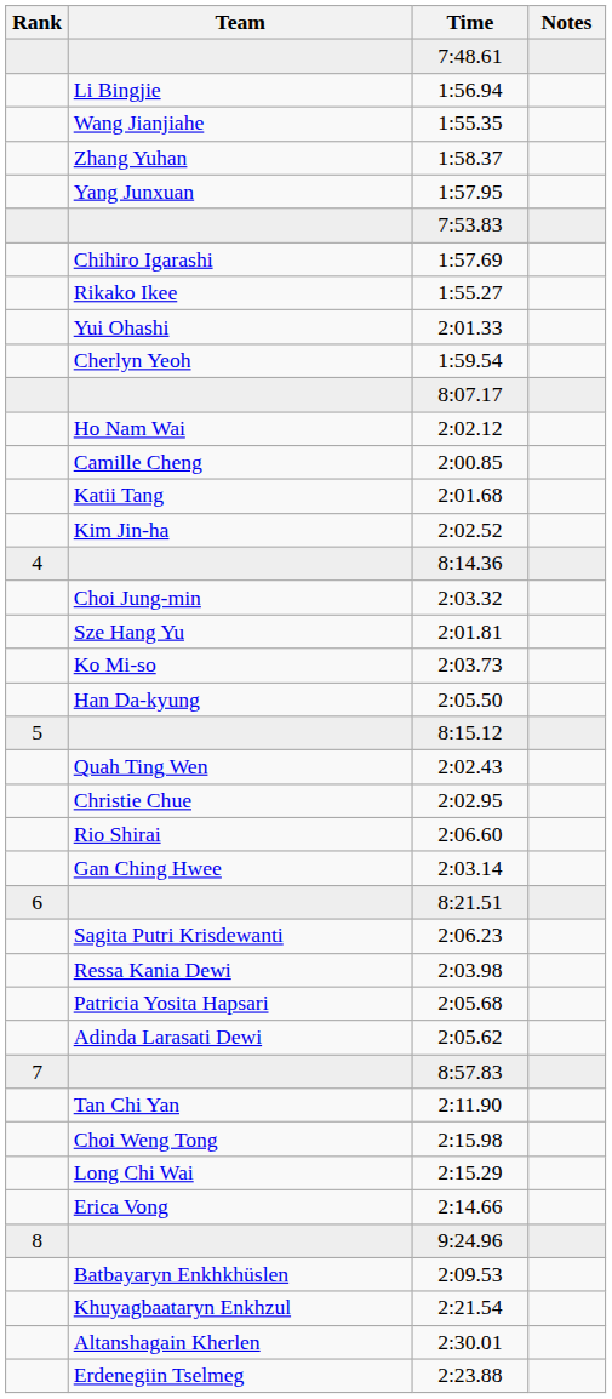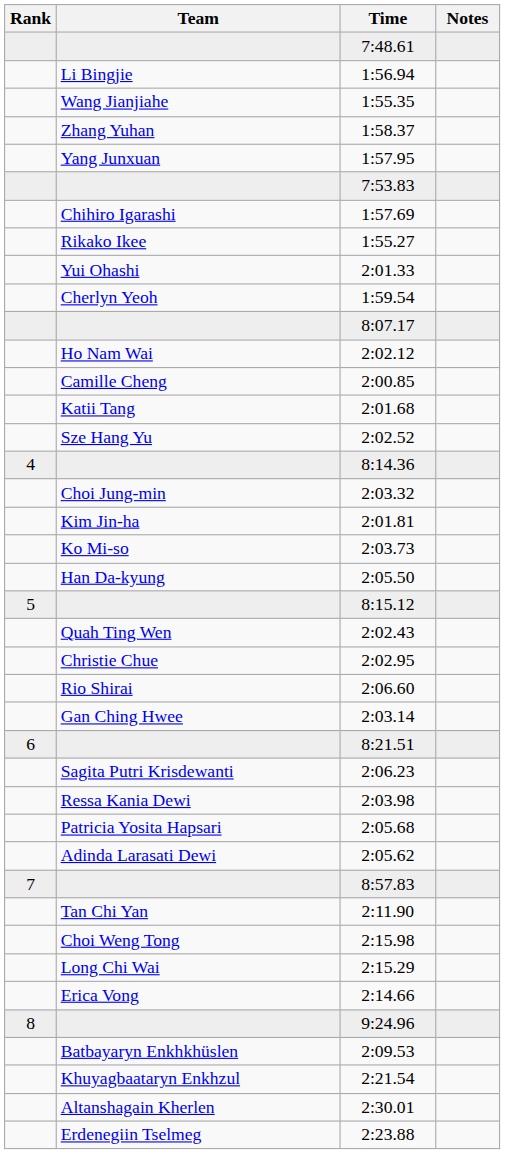2:02.52 | Team: Kim Jin-ha -> Sze Hang Yu
2:01.81 | Team: Sze Hang Yu -> Kim Jin-ha
